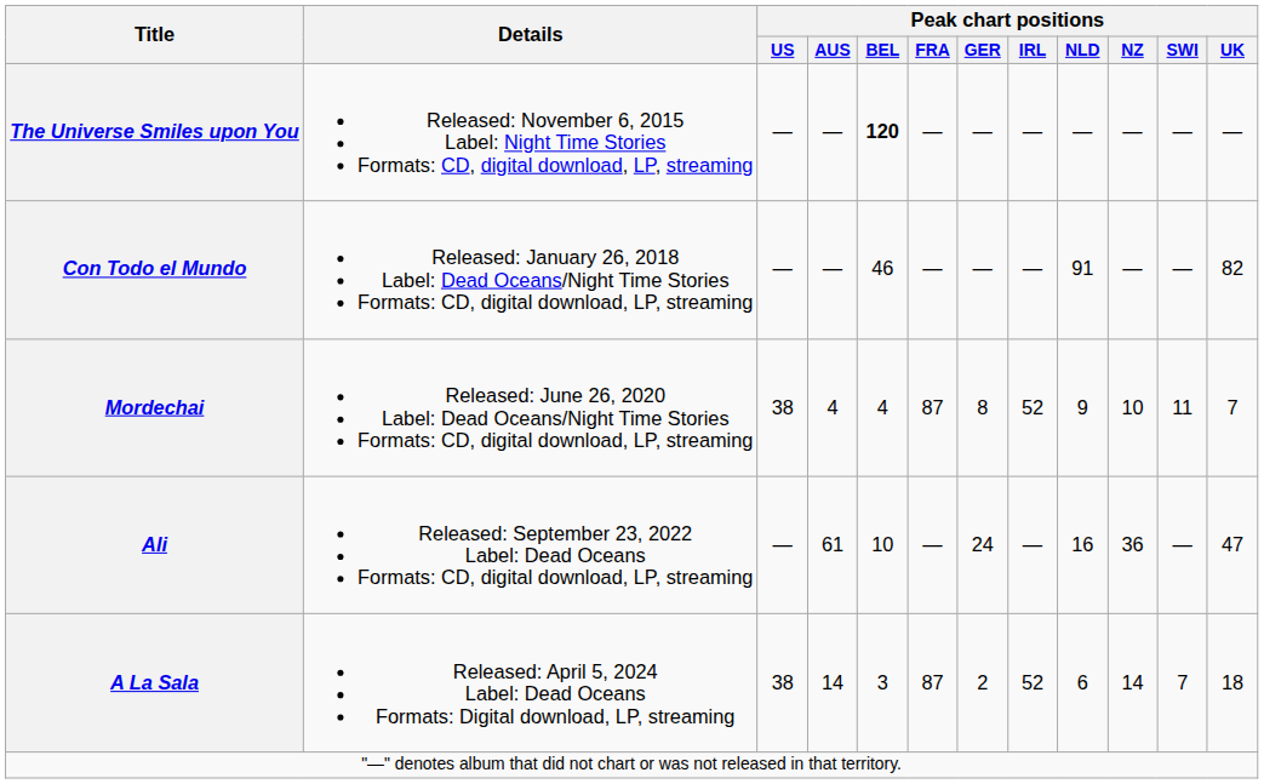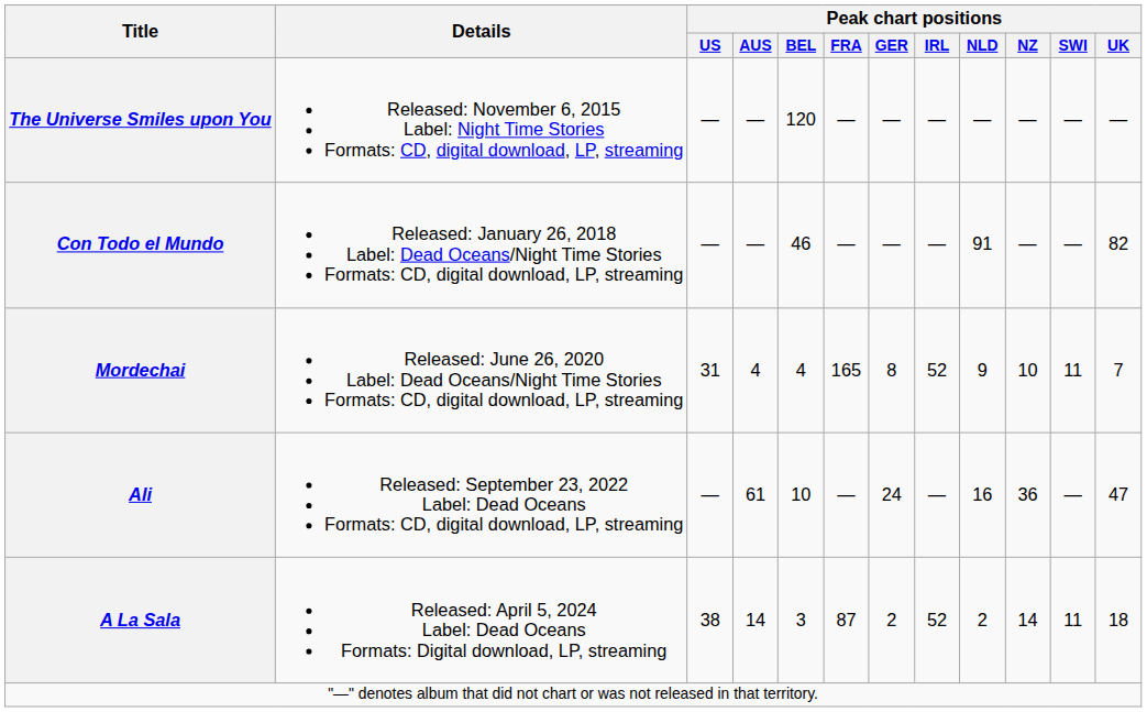The Universe Smiles upon You | Peak chart positions / BEL: bold -> normal
Mordechai | Peak chart positions / US: 38 -> 31
Mordechai | Peak chart positions / FRA: 87 -> 165
A La Sala | Peak chart positions / NLD: 6 -> 2
A La Sala | Peak chart positions / SWI: 7 -> 11
